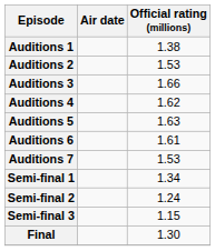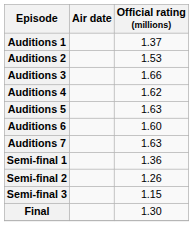Auditions 1 | Official rating (millions): 1.38 -> 1.37
Auditions 6 | Official rating (millions): 1.61 -> 1.60
Auditions 7 | Official rating (millions): 1.53 -> 1.63
Semi-final 1 | Official rating (millions): 1.34 -> 1.36
Semi-final 2 | Official rating (millions): 1.24 -> 1.26
